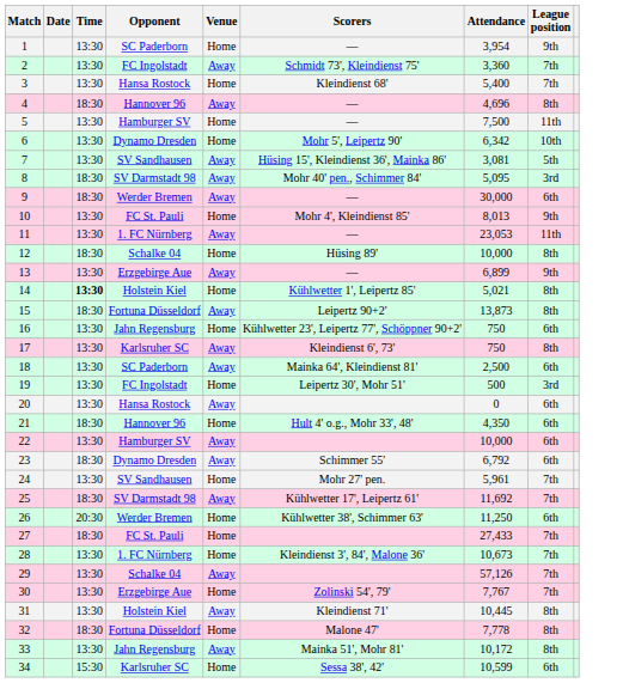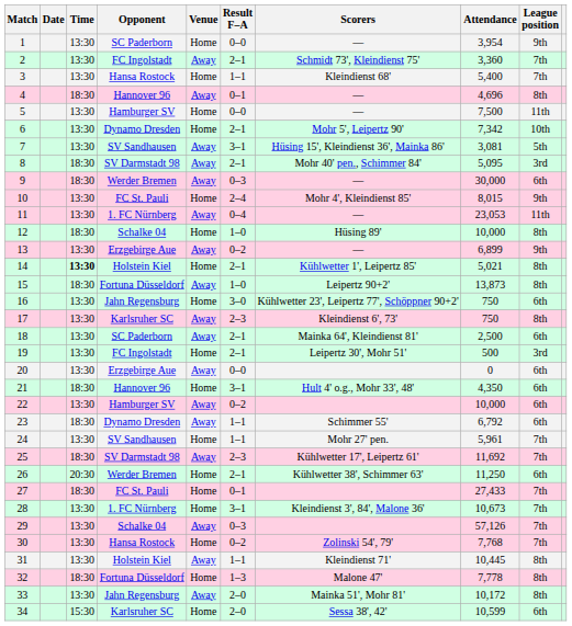+ column: Result F–A | 0–0 | 2–1 | 1–1 | 0–1 | 0–0 | 2–1 | 3–1 | 2–1 | 0–3 | 2–4 | 0–4 | 1–0 | 0–2 | 2–1 | 1–0 | 3–0 | 2–3 | 2–1 | 2–1 | 0–0 | 3–1 | 0–2 | 1–1 | 1–1 | 2–3 | 2–1 | 0–1 | 3–1 | 0–3 | 0–2 | 1–1 | 1–3 | 2–0 | 2–0
6 | Attendance: 6,342 -> 7,342
10 | Attendance: 8,013 -> 8,015
20 | Opponent: Hansa Rostock -> Erzgebirge Aue
30 | Opponent: Erzgebirge Aue -> Hansa Rostock
30 | Attendance: 7,767 -> 7,768
